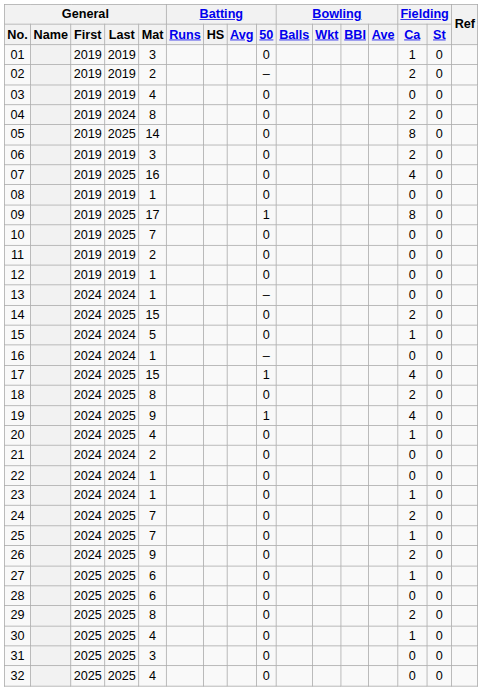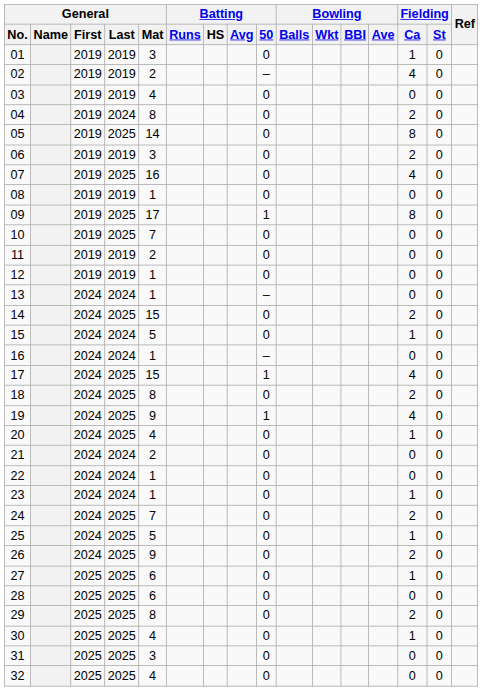02 | Fielding / Ca: 2 -> 4
25 | General / Mat: 7 -> 5
